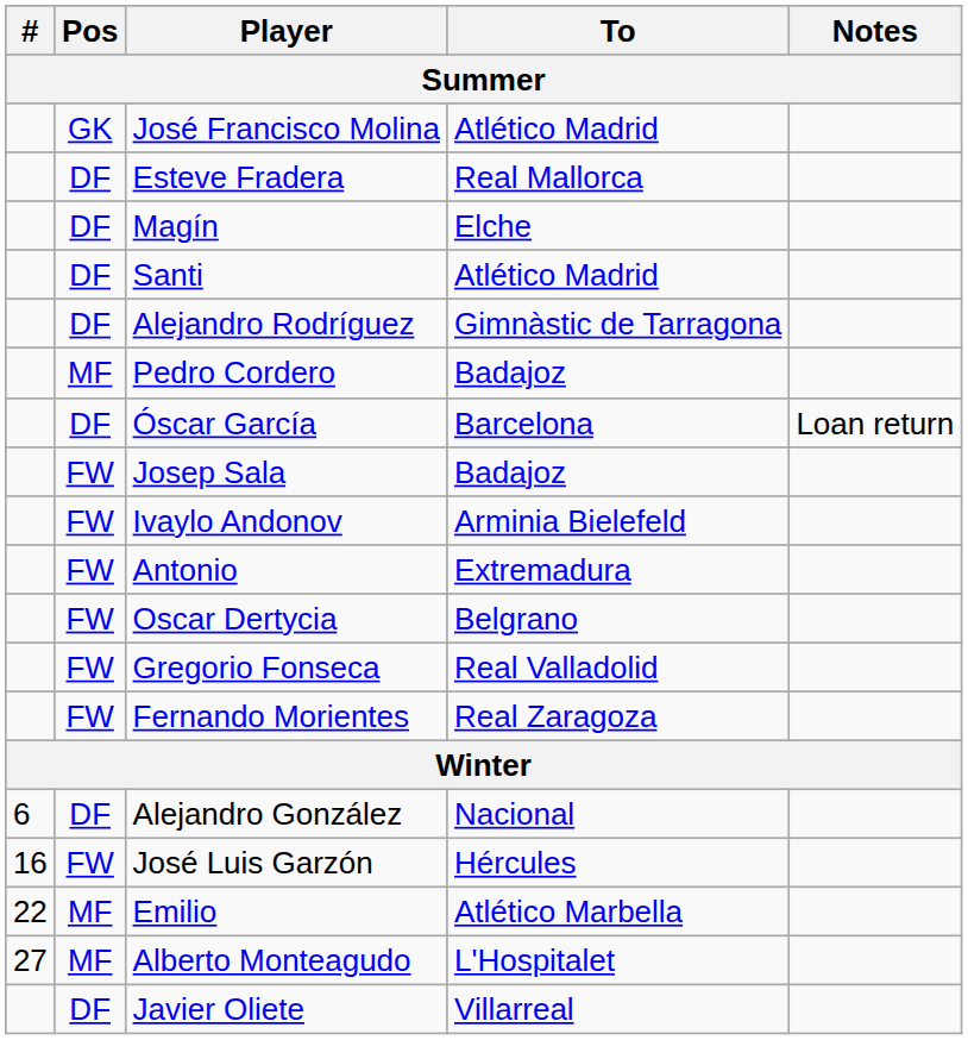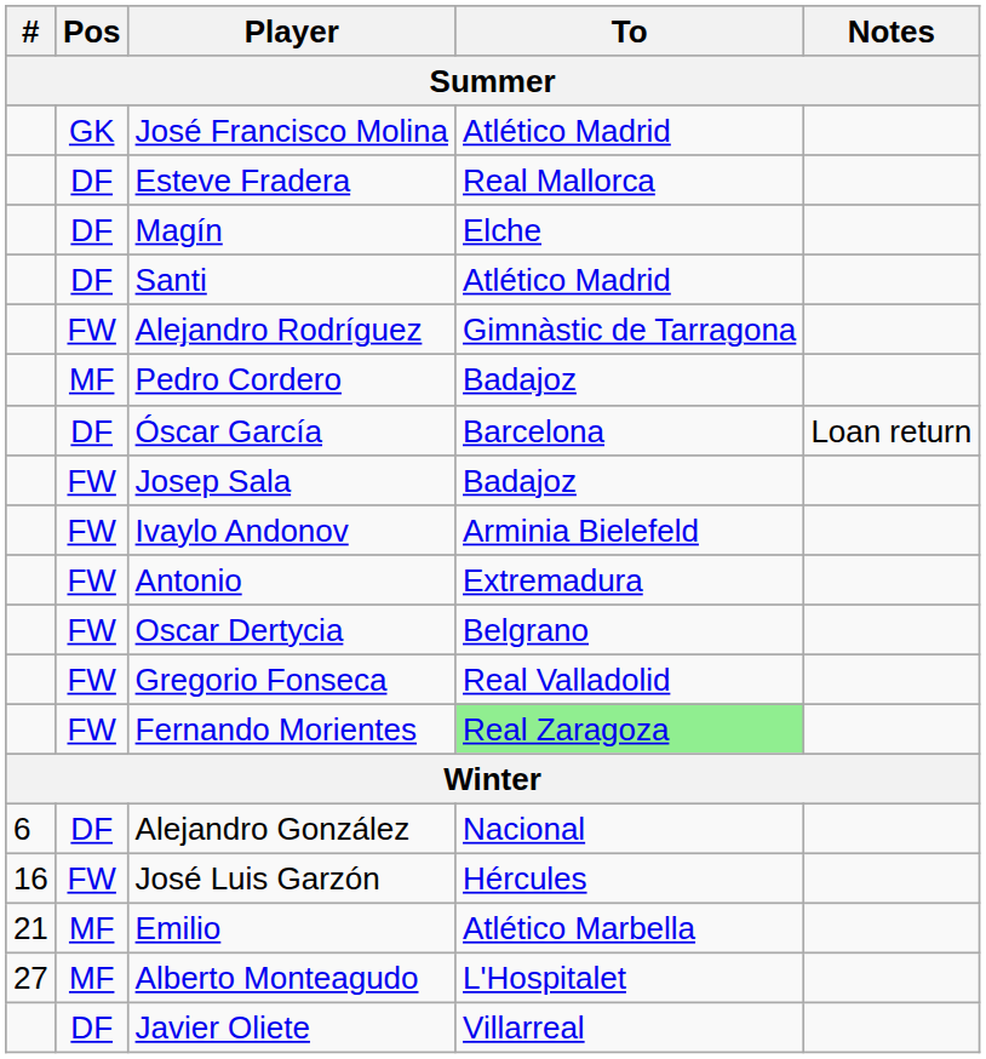Alejandro Rodríguez | Pos: DF -> FW
Fernando Morientes | To: no background -> lightgreen background
Emilio | #: 22 -> 21
